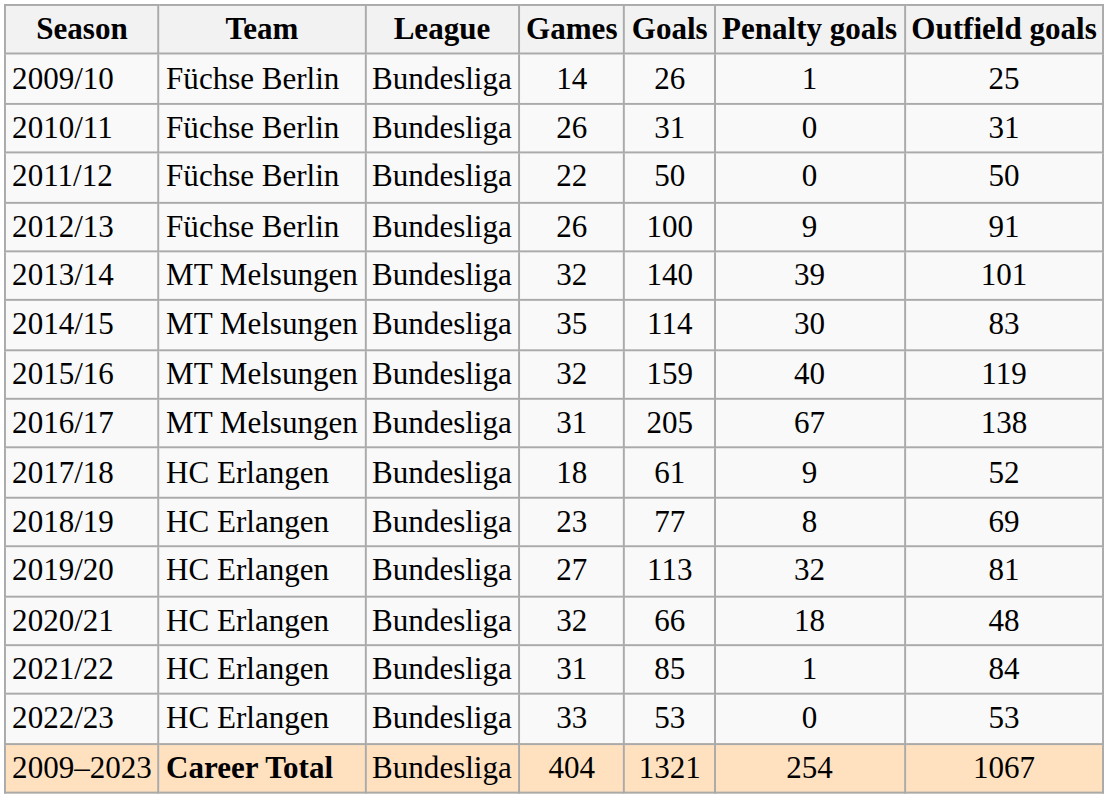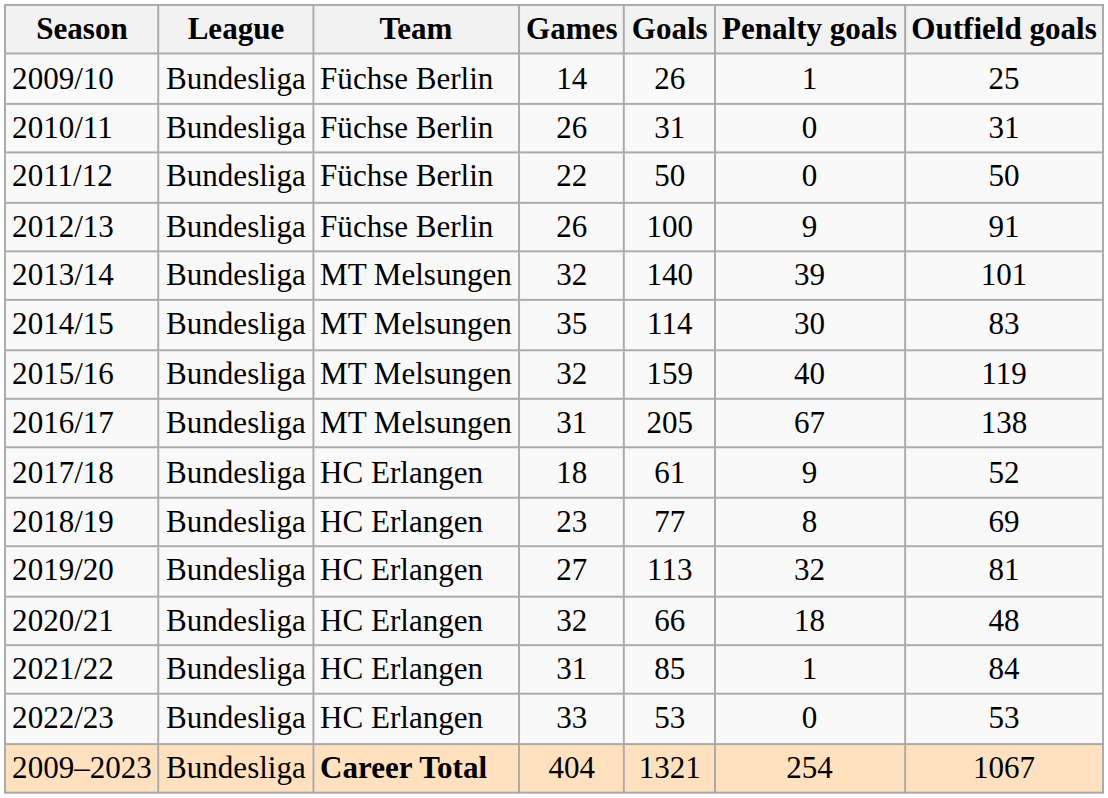columns swapped: Team <-> League
